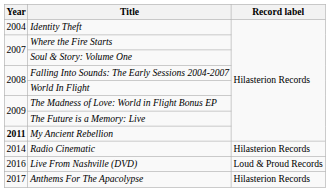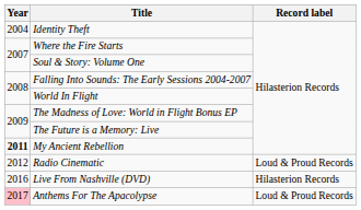Radio Cinematic | Year: 2014 -> 2012
Radio Cinematic | Record label: Hilasterion Records -> Loud & Proud Records
Live From Nashville (DVD) | Record label: Loud & Proud Records -> Hilasterion Records
Anthems For The Apacolypse | Year: no background -> pink background
Anthems For The Apacolypse | Record label: Hilasterion Records -> Loud & Proud Records
